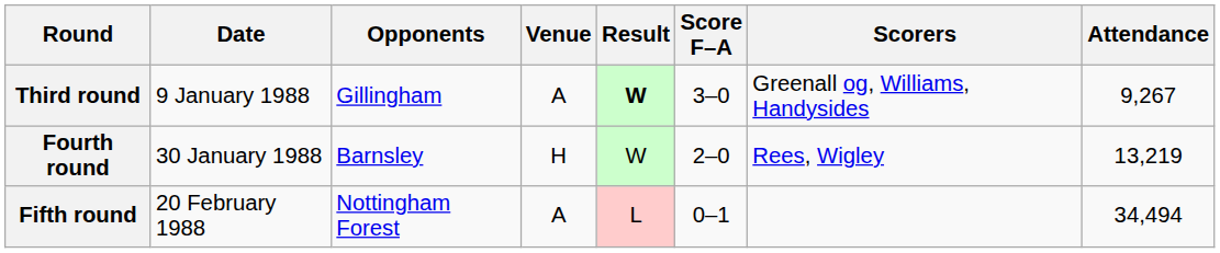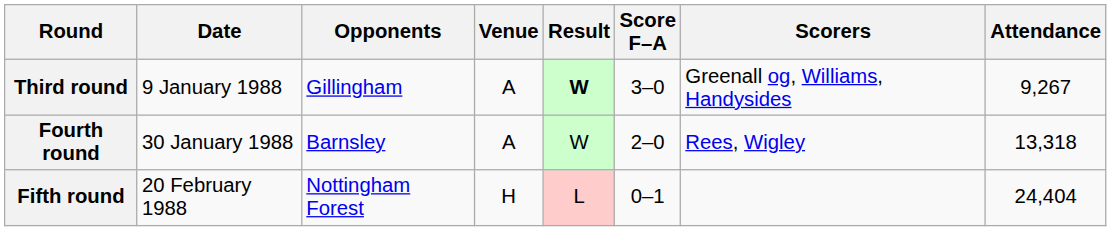Fourth round | Venue: H -> A
Fourth round | Attendance: 13,219 -> 13,318
Fifth round | Venue: A -> H
Fifth round | Attendance: 34,494 -> 24,404
